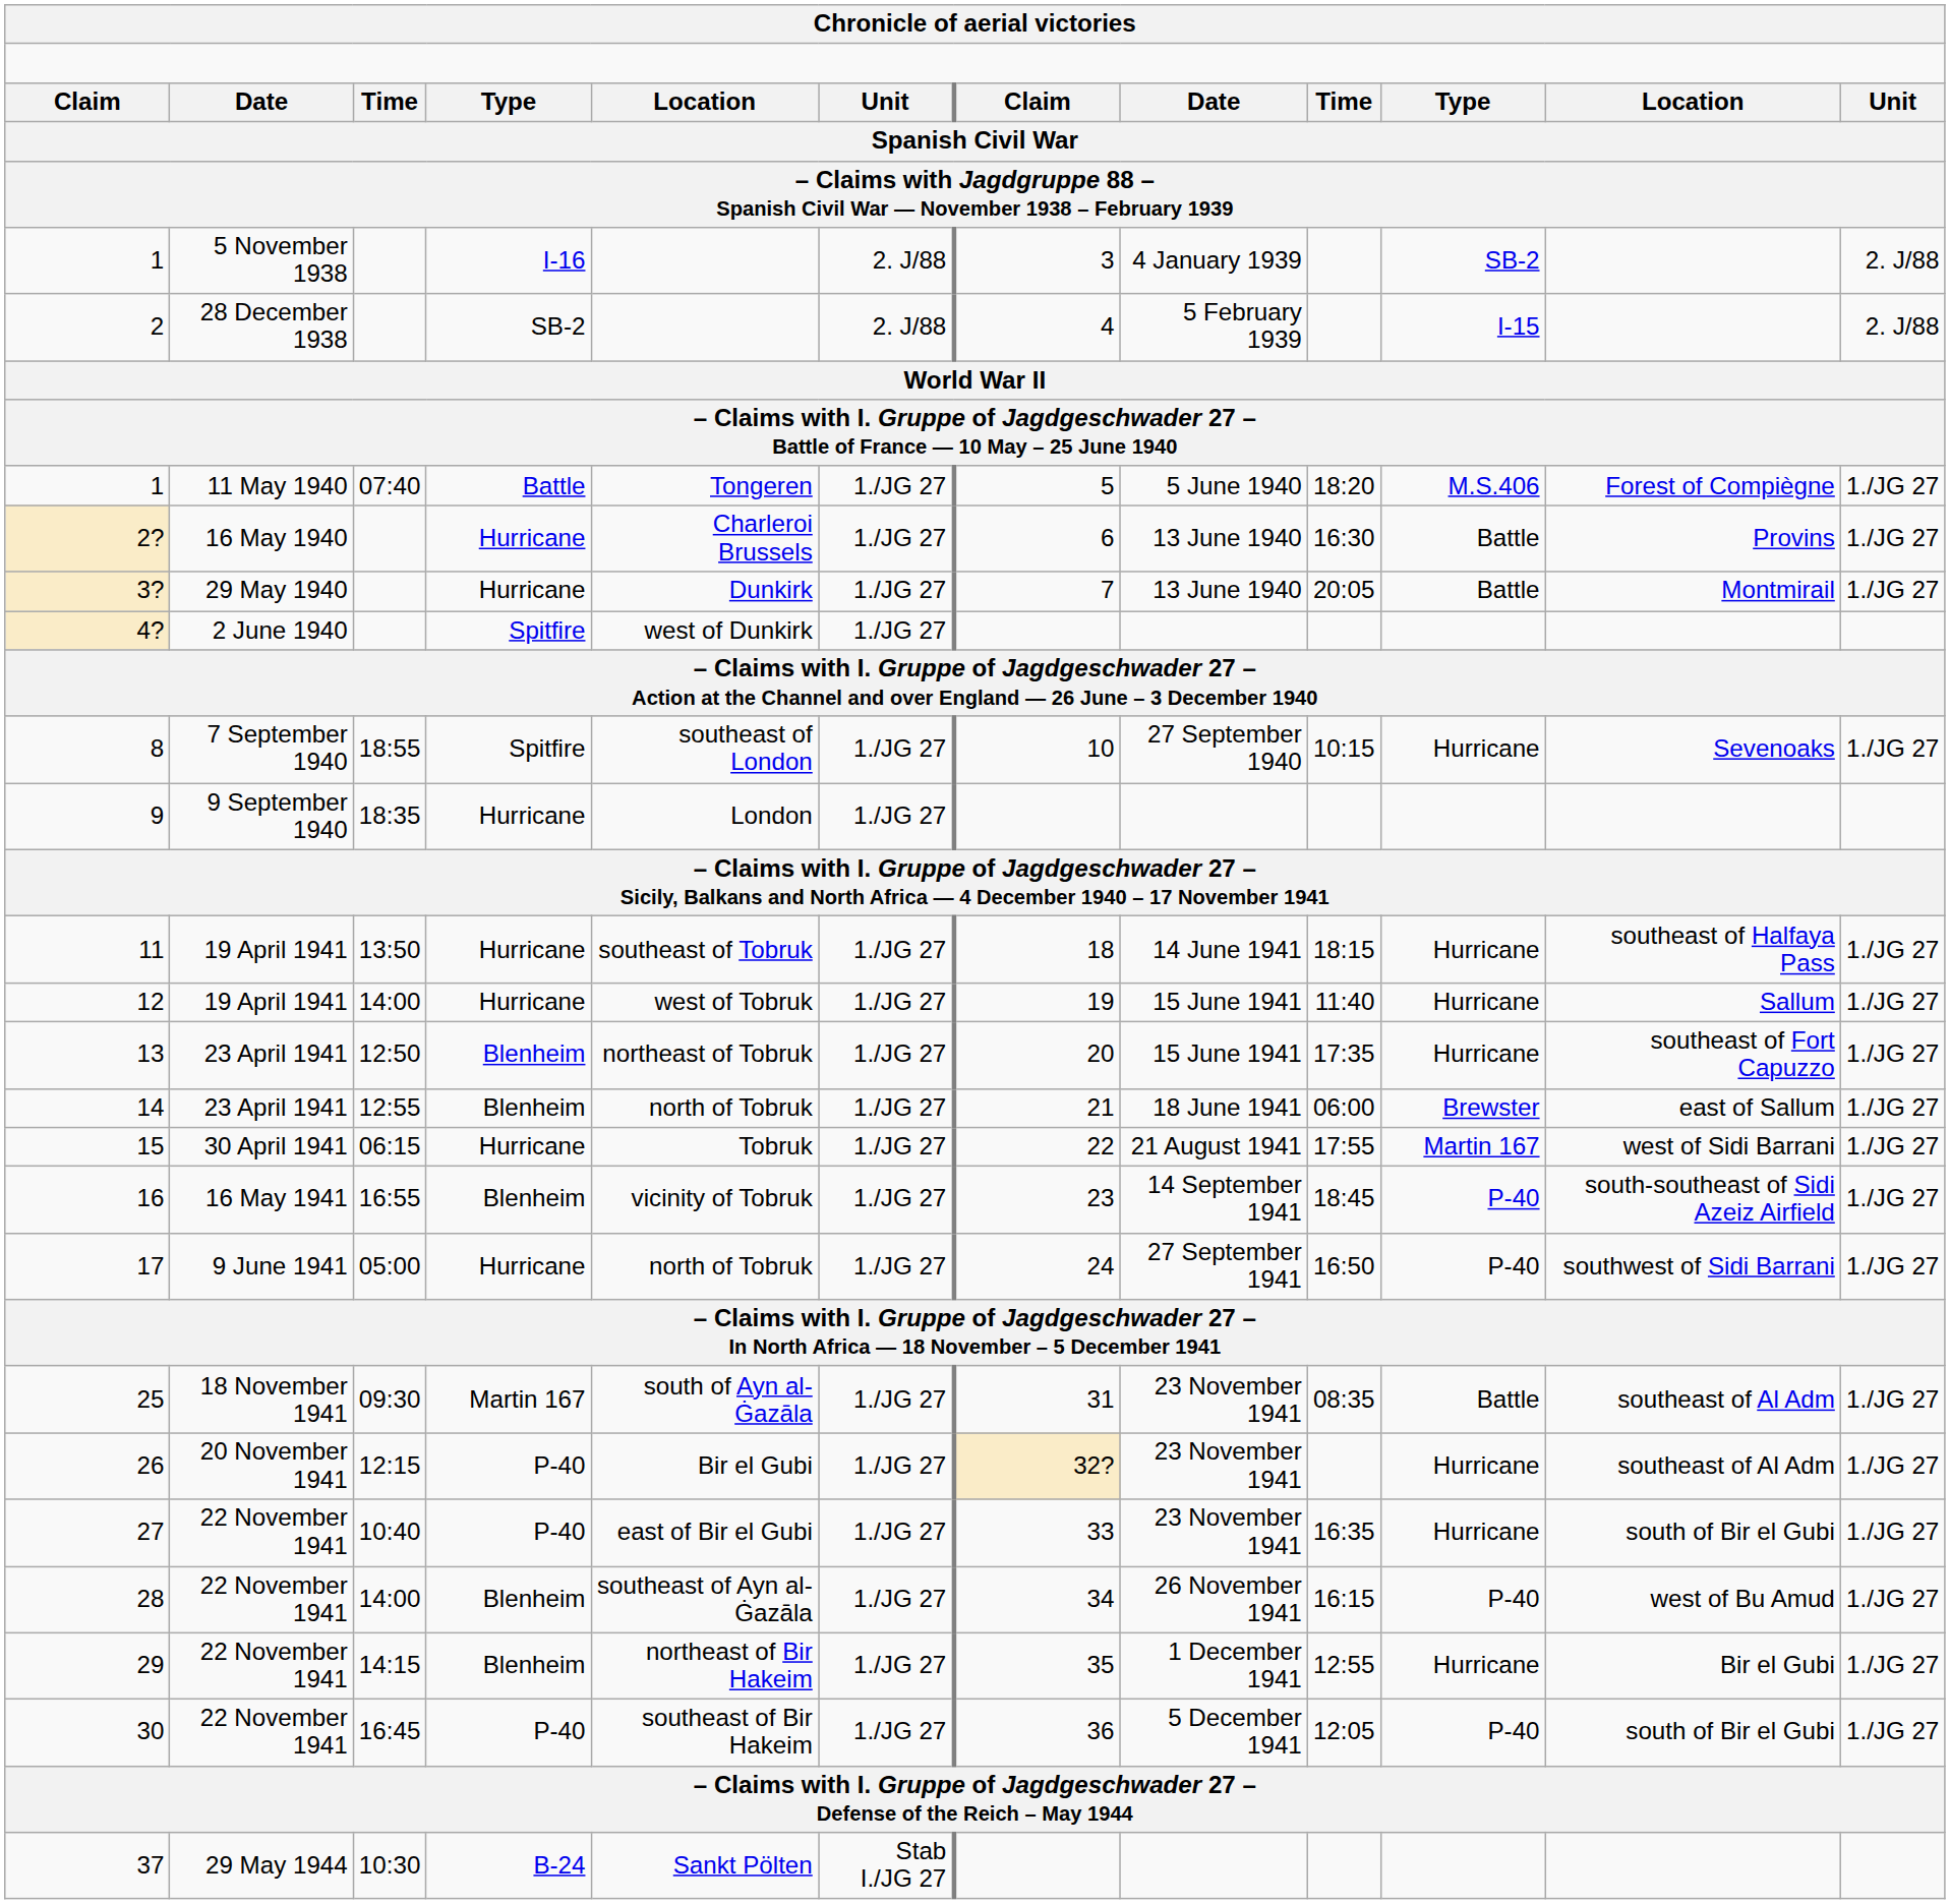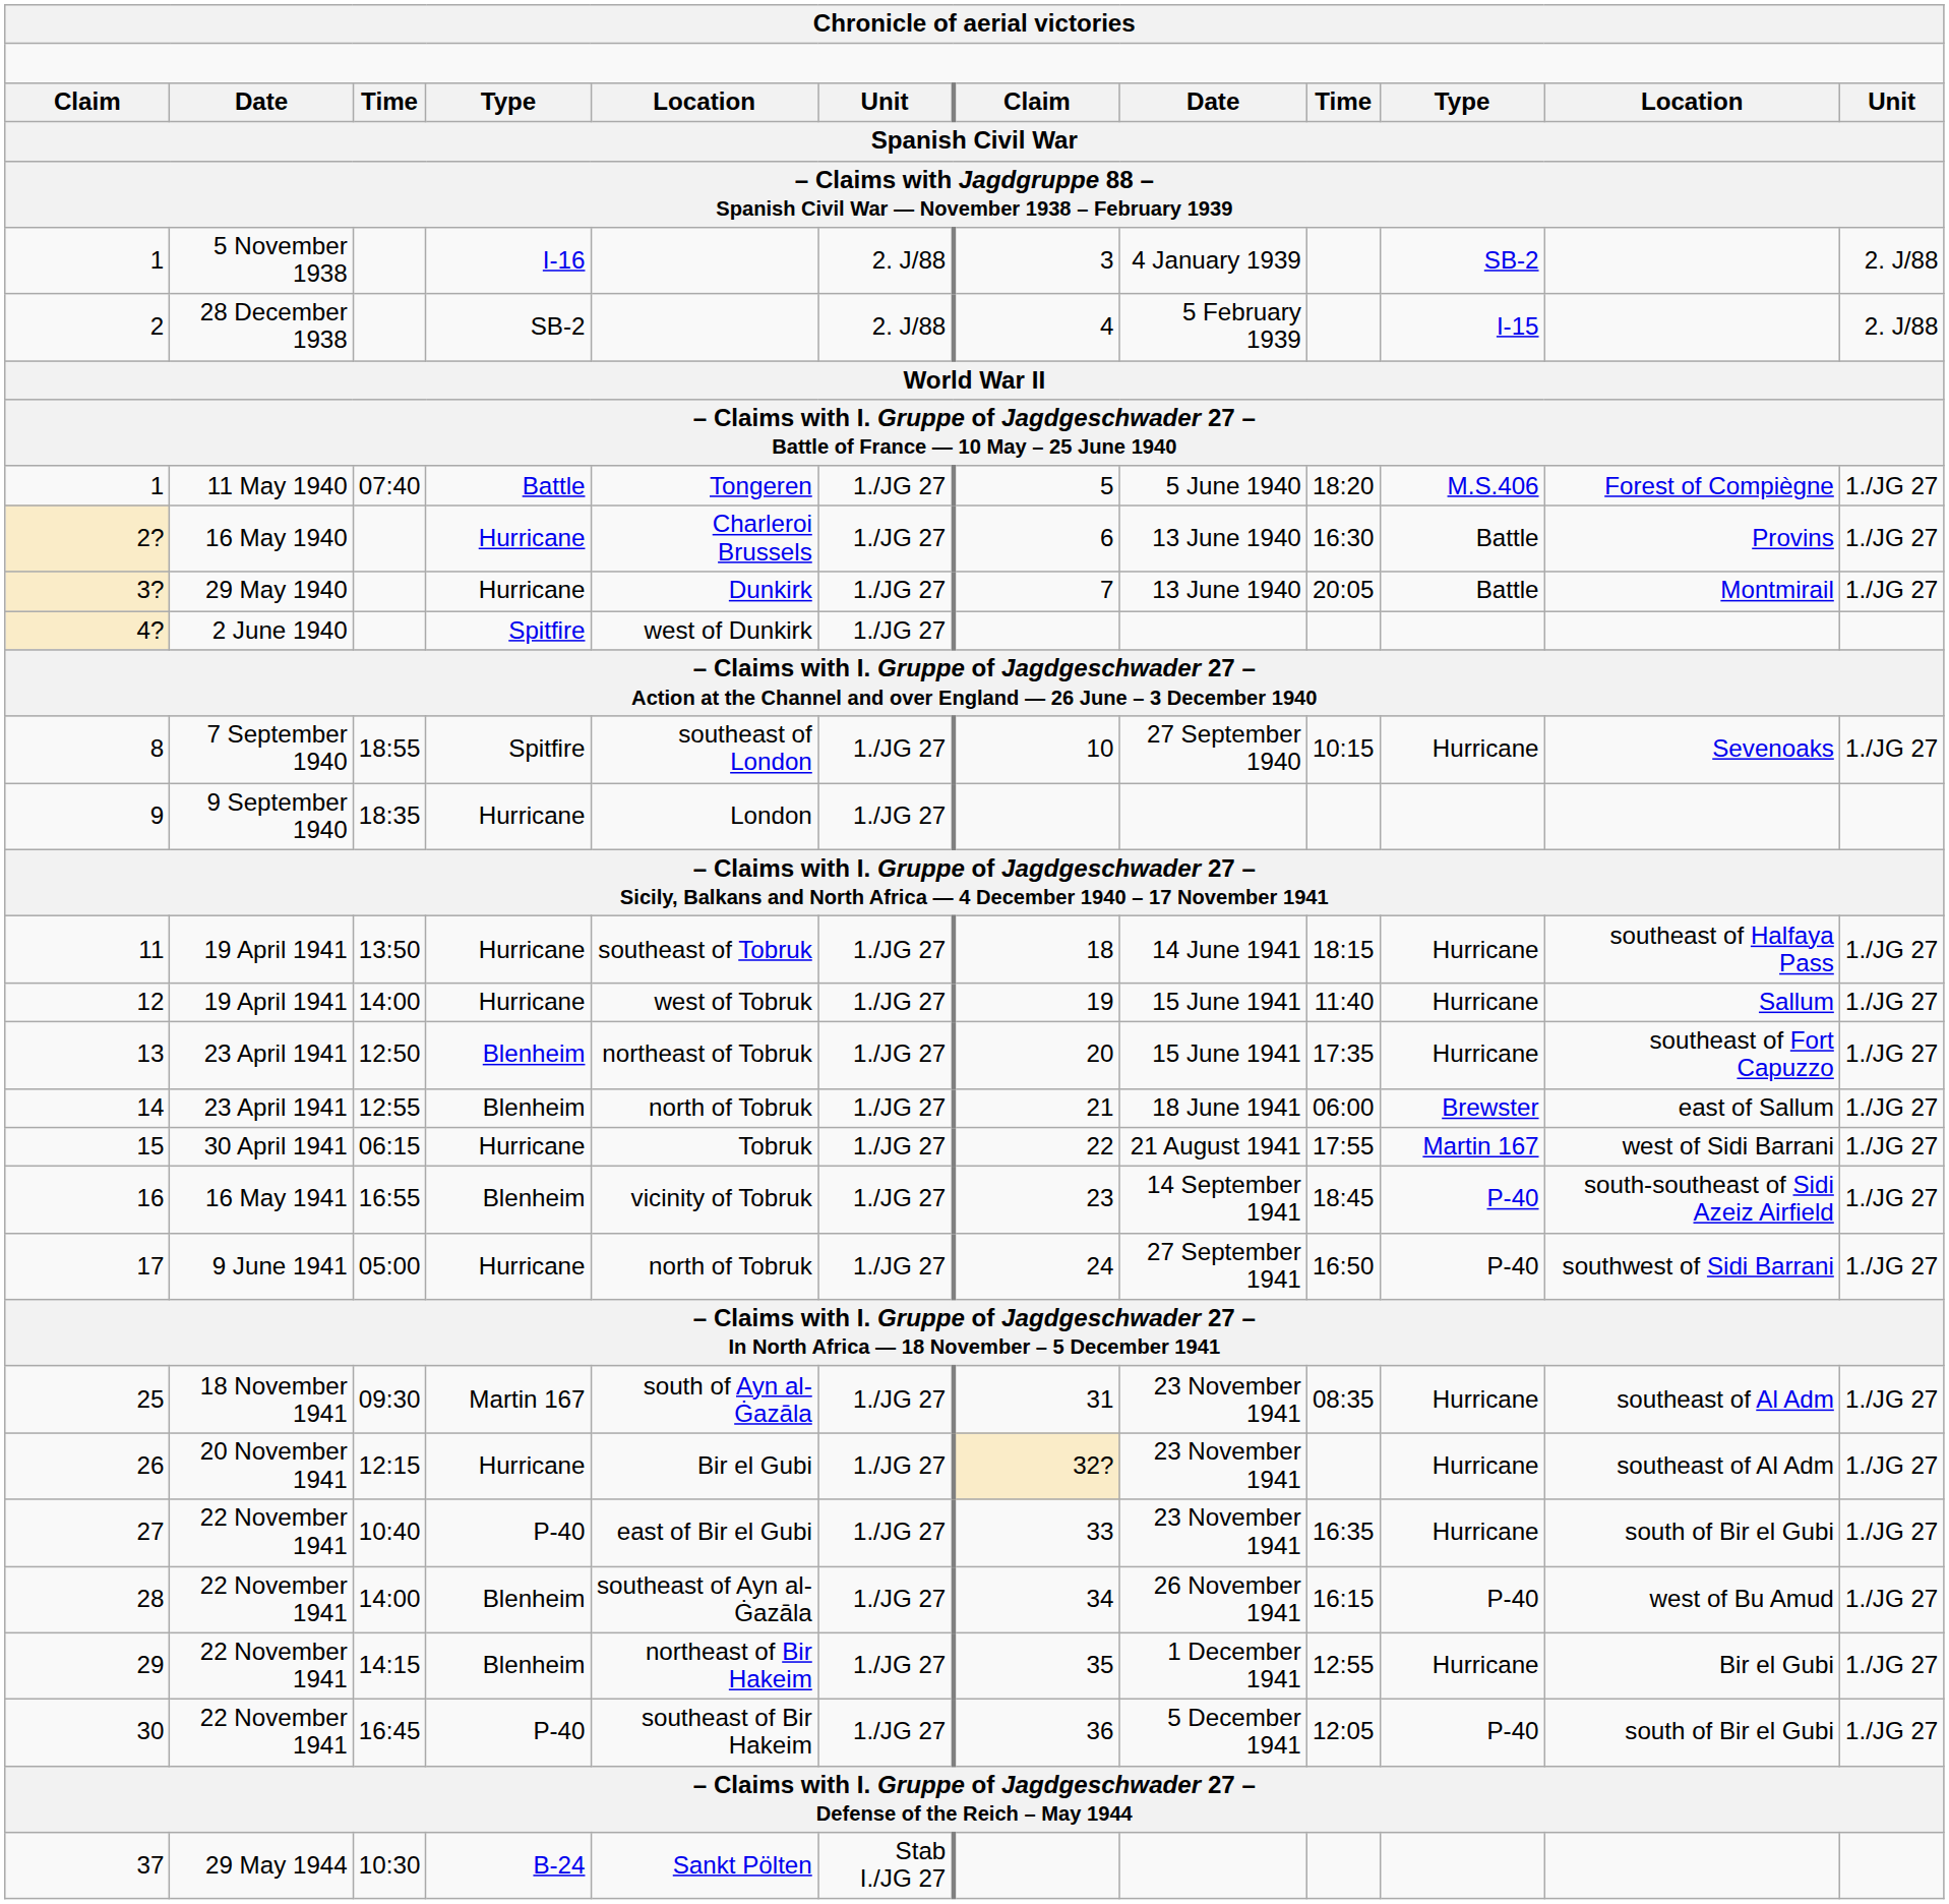25 | column 10: Battle -> Hurricane
26 | column 4: P-40 -> Hurricane
